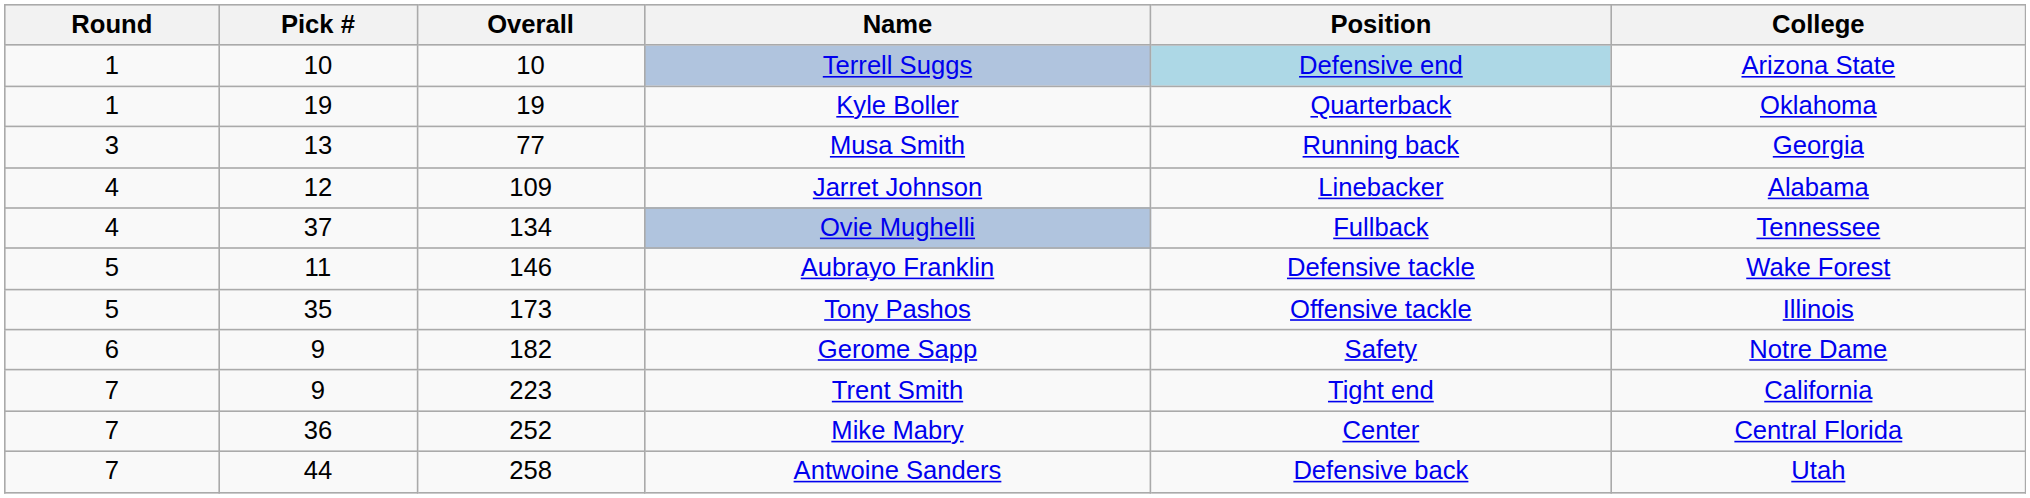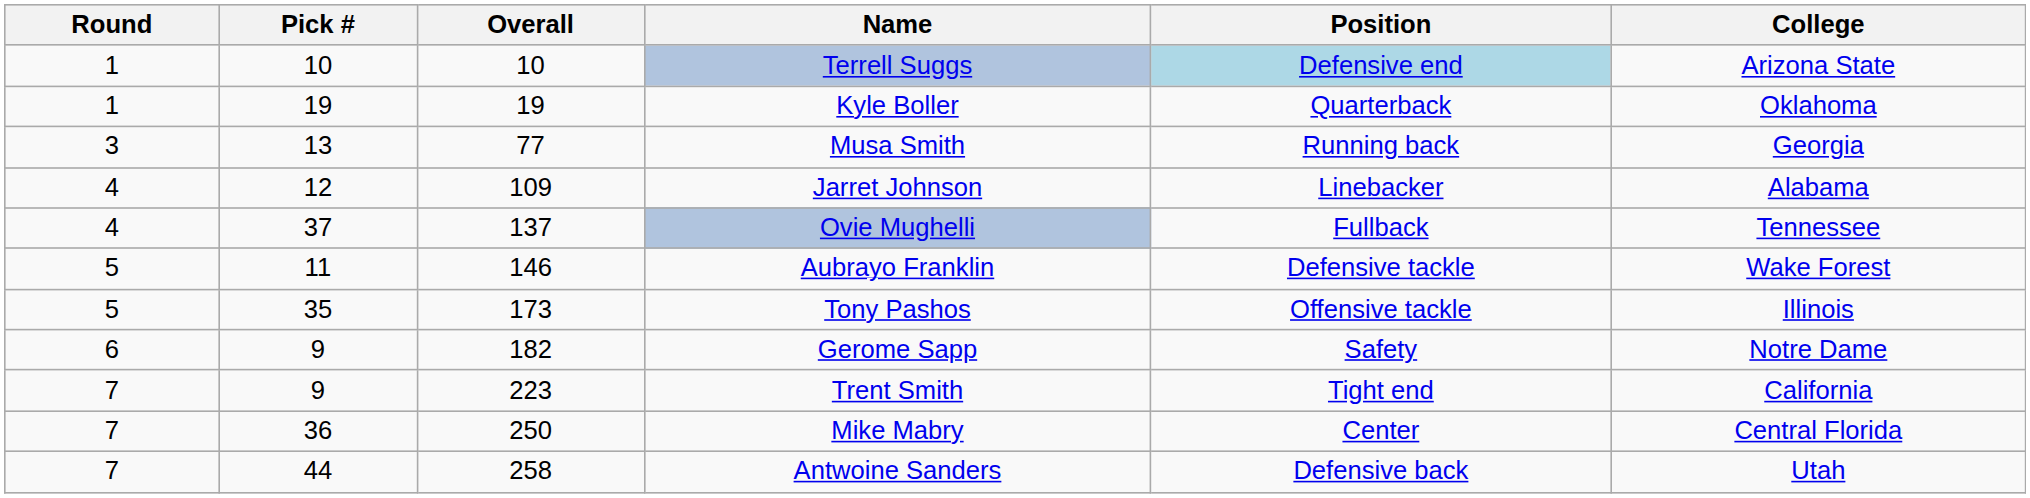Ovie Mughelli | Overall: 134 -> 137
Mike Mabry | Overall: 252 -> 250
